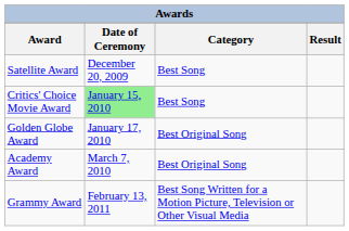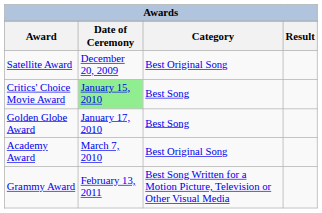Satellite Award | Category: Best Song -> Best Original Song
Golden Globe Award | Category: Best Original Song -> Best Song
